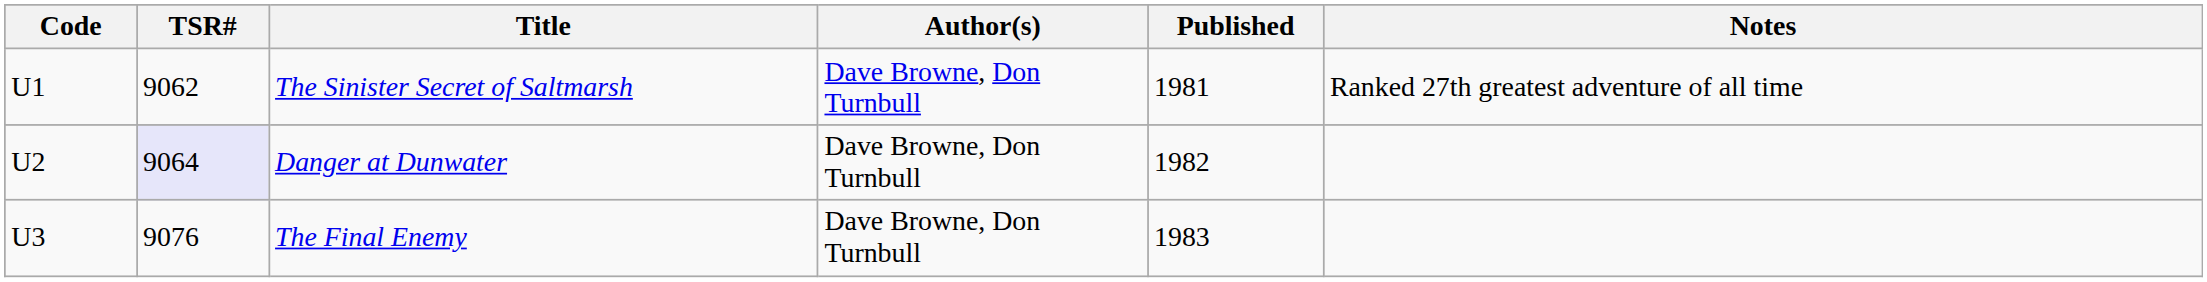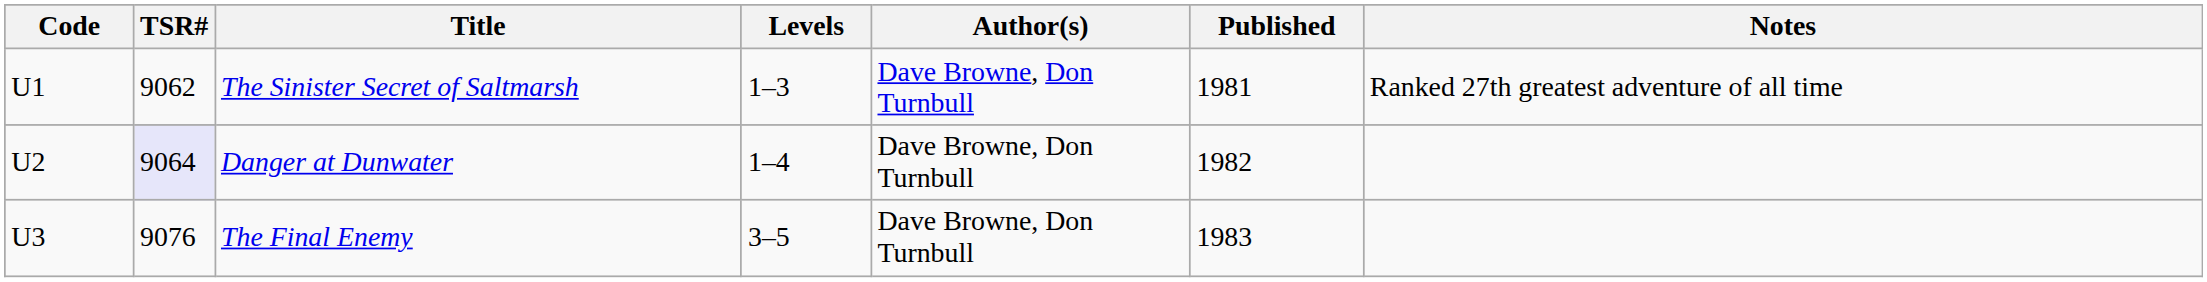+ column: Levels | 1–3 | 1–4 | 3–5
